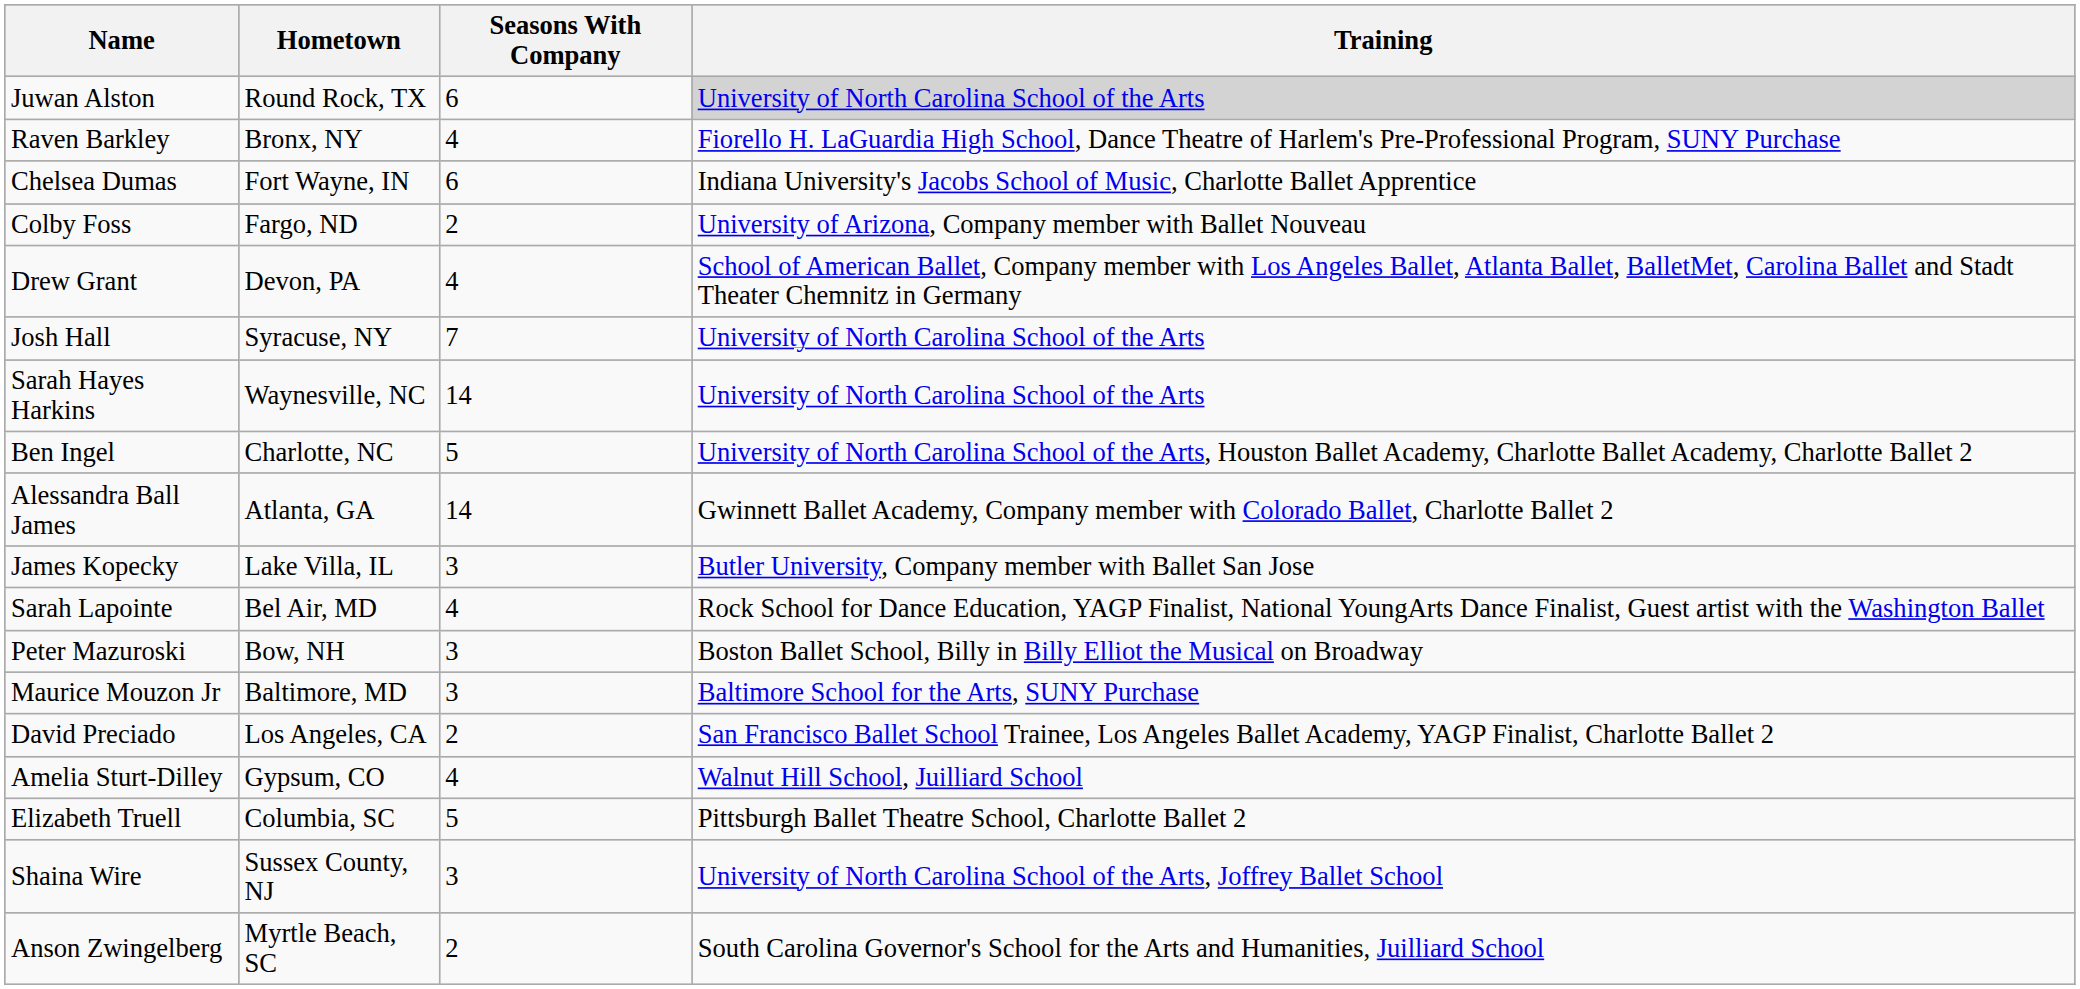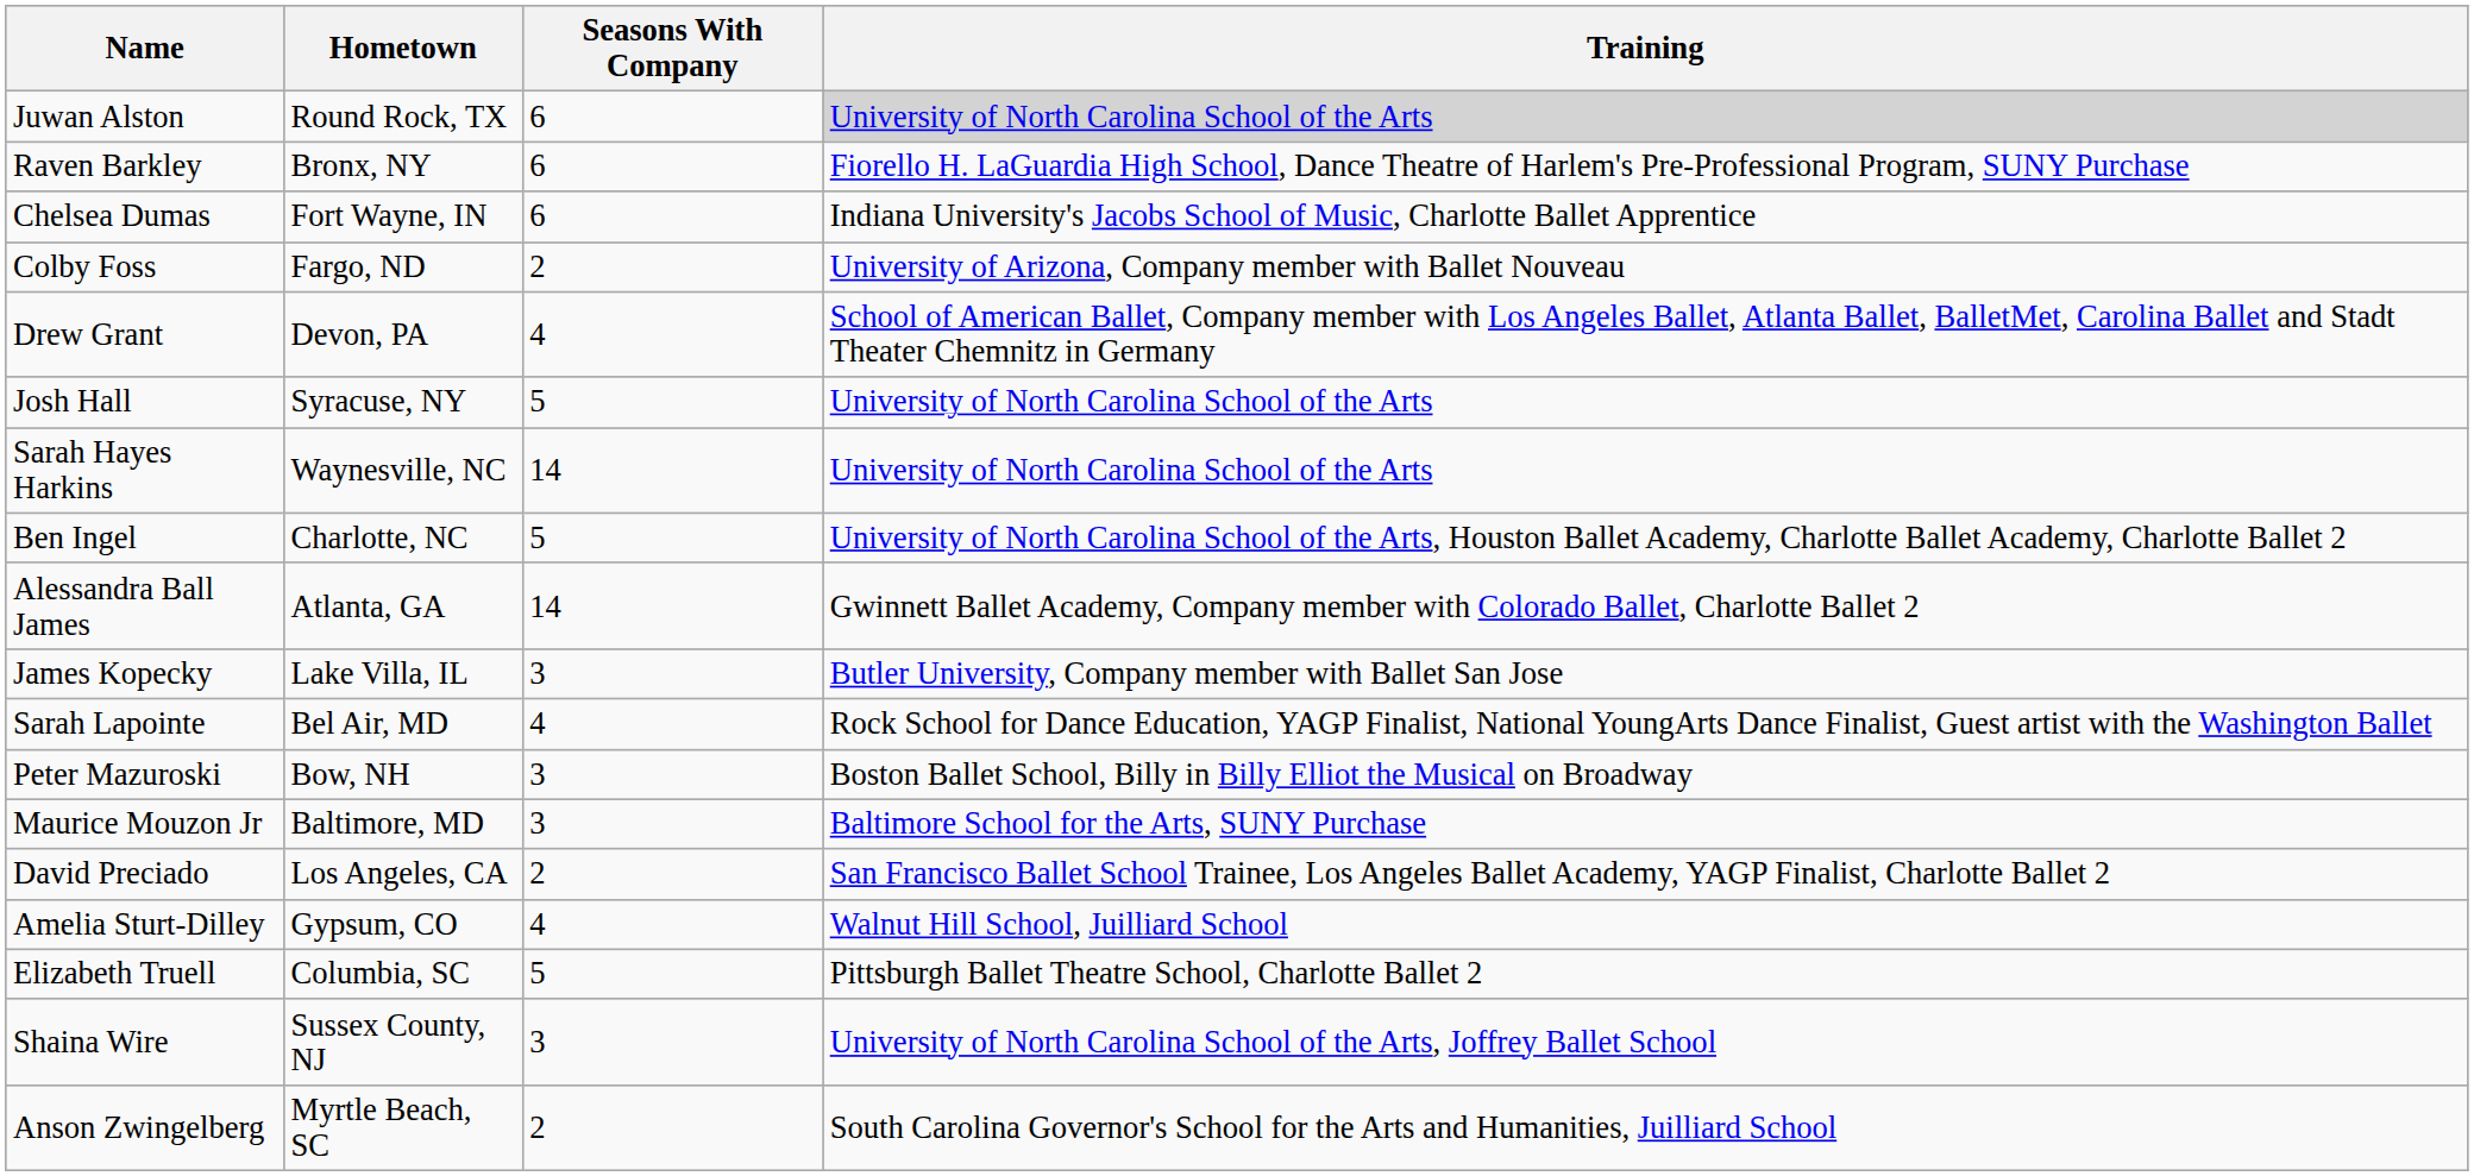Raven Barkley | Seasons With Company: 4 -> 6
Josh Hall | Seasons With Company: 7 -> 5
